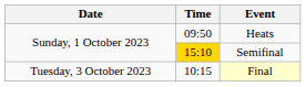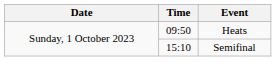Semifinal | Time: gold background -> no background
- row: Tuesday, 3 October 2023 | 10:15 | Final
